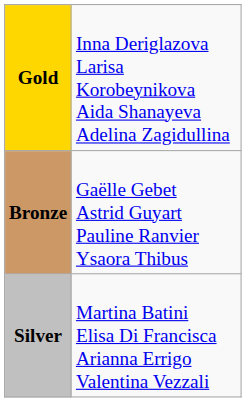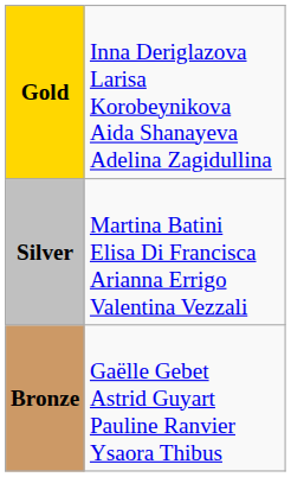rows swapped: Silver <-> Bronze
